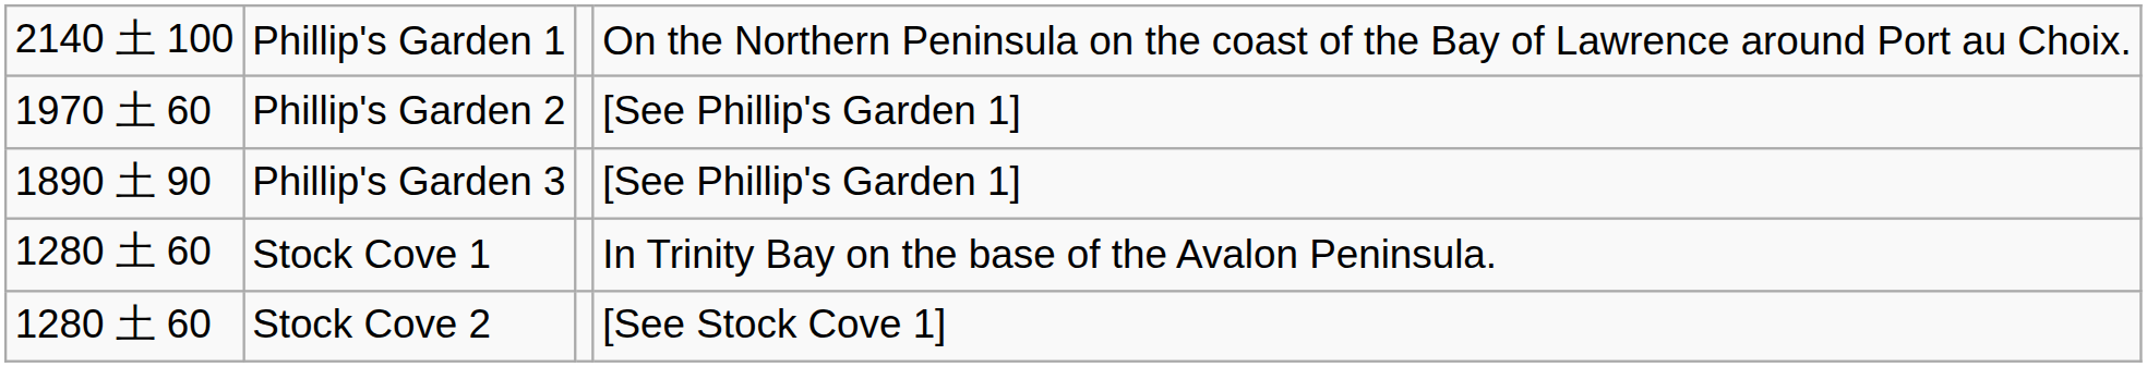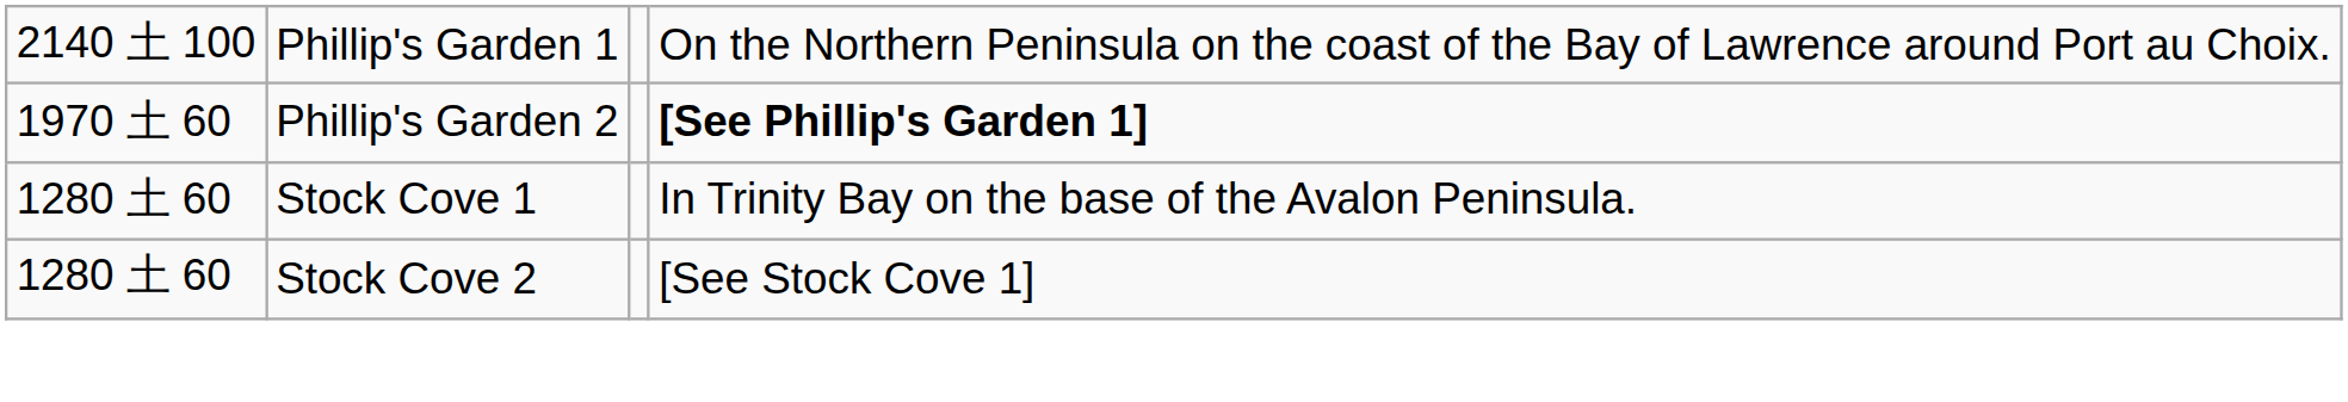Phillip's Garden 2 | column 4: normal -> bold
- row: 1890 土 90 | Phillip's Garden 3 | [See Phillip's Garden 1]
